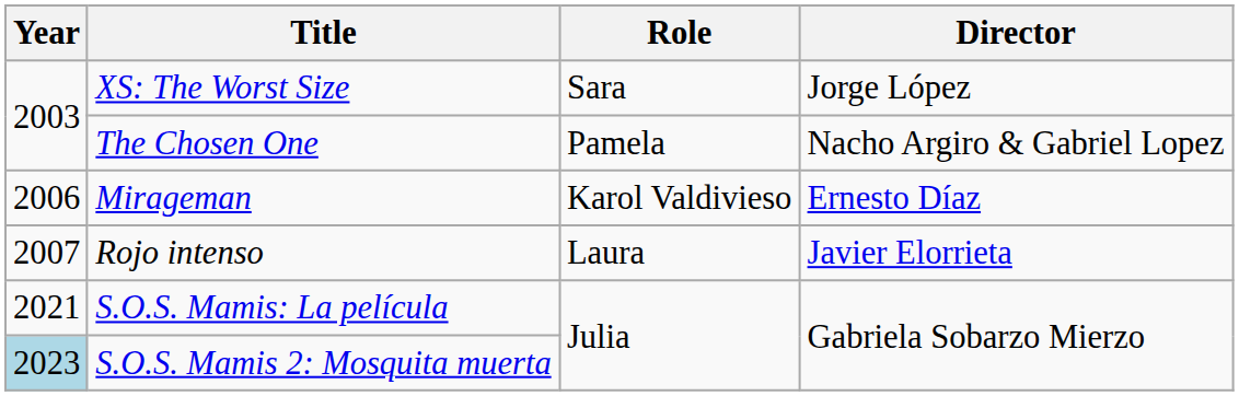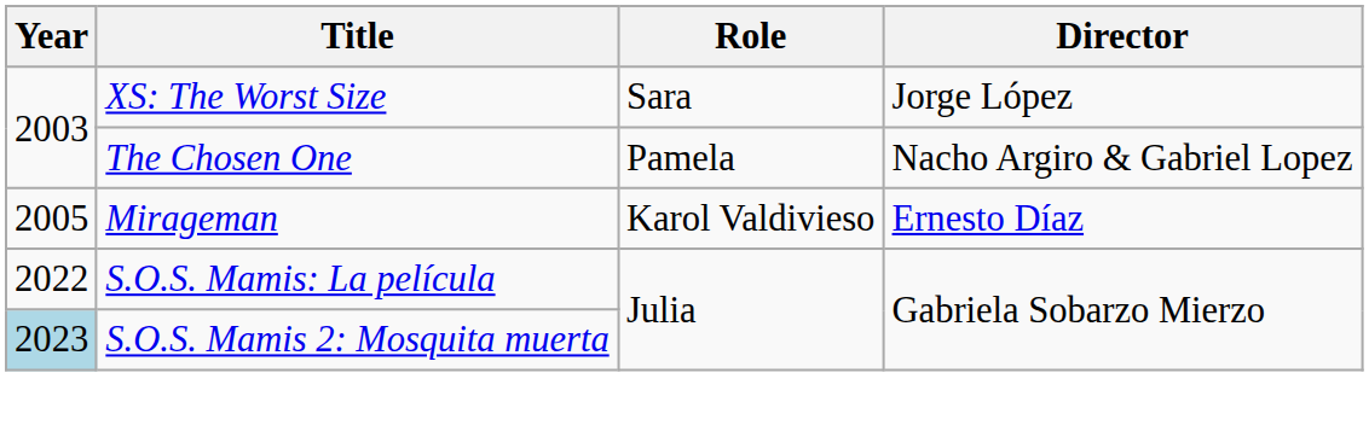Mirageman | Year: 2006 -> 2005
- row: 2007 | Rojo intenso | Laura | Javier Elorrieta
S.O.S. Mamis: La película | Year: 2021 -> 2022
